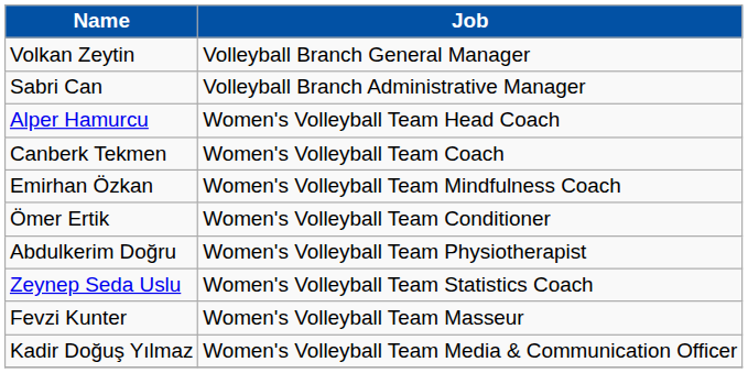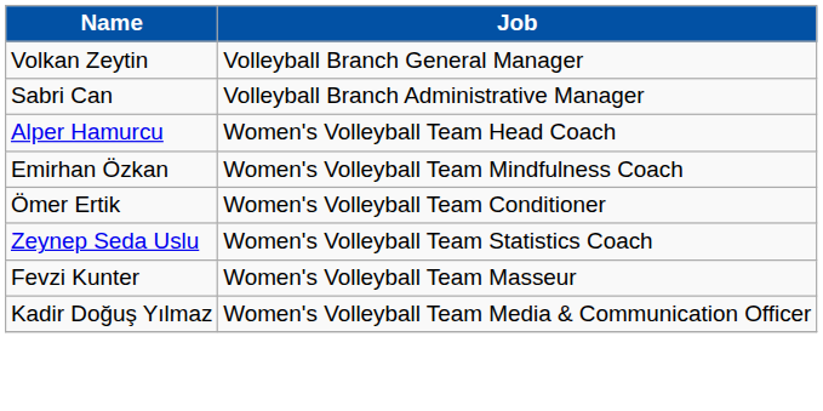- row: Canberk Tekmen | Women's Volleyball Team Coach
- row: Abdulkerim Doğru | Women's Volleyball Team Physiotherapist
